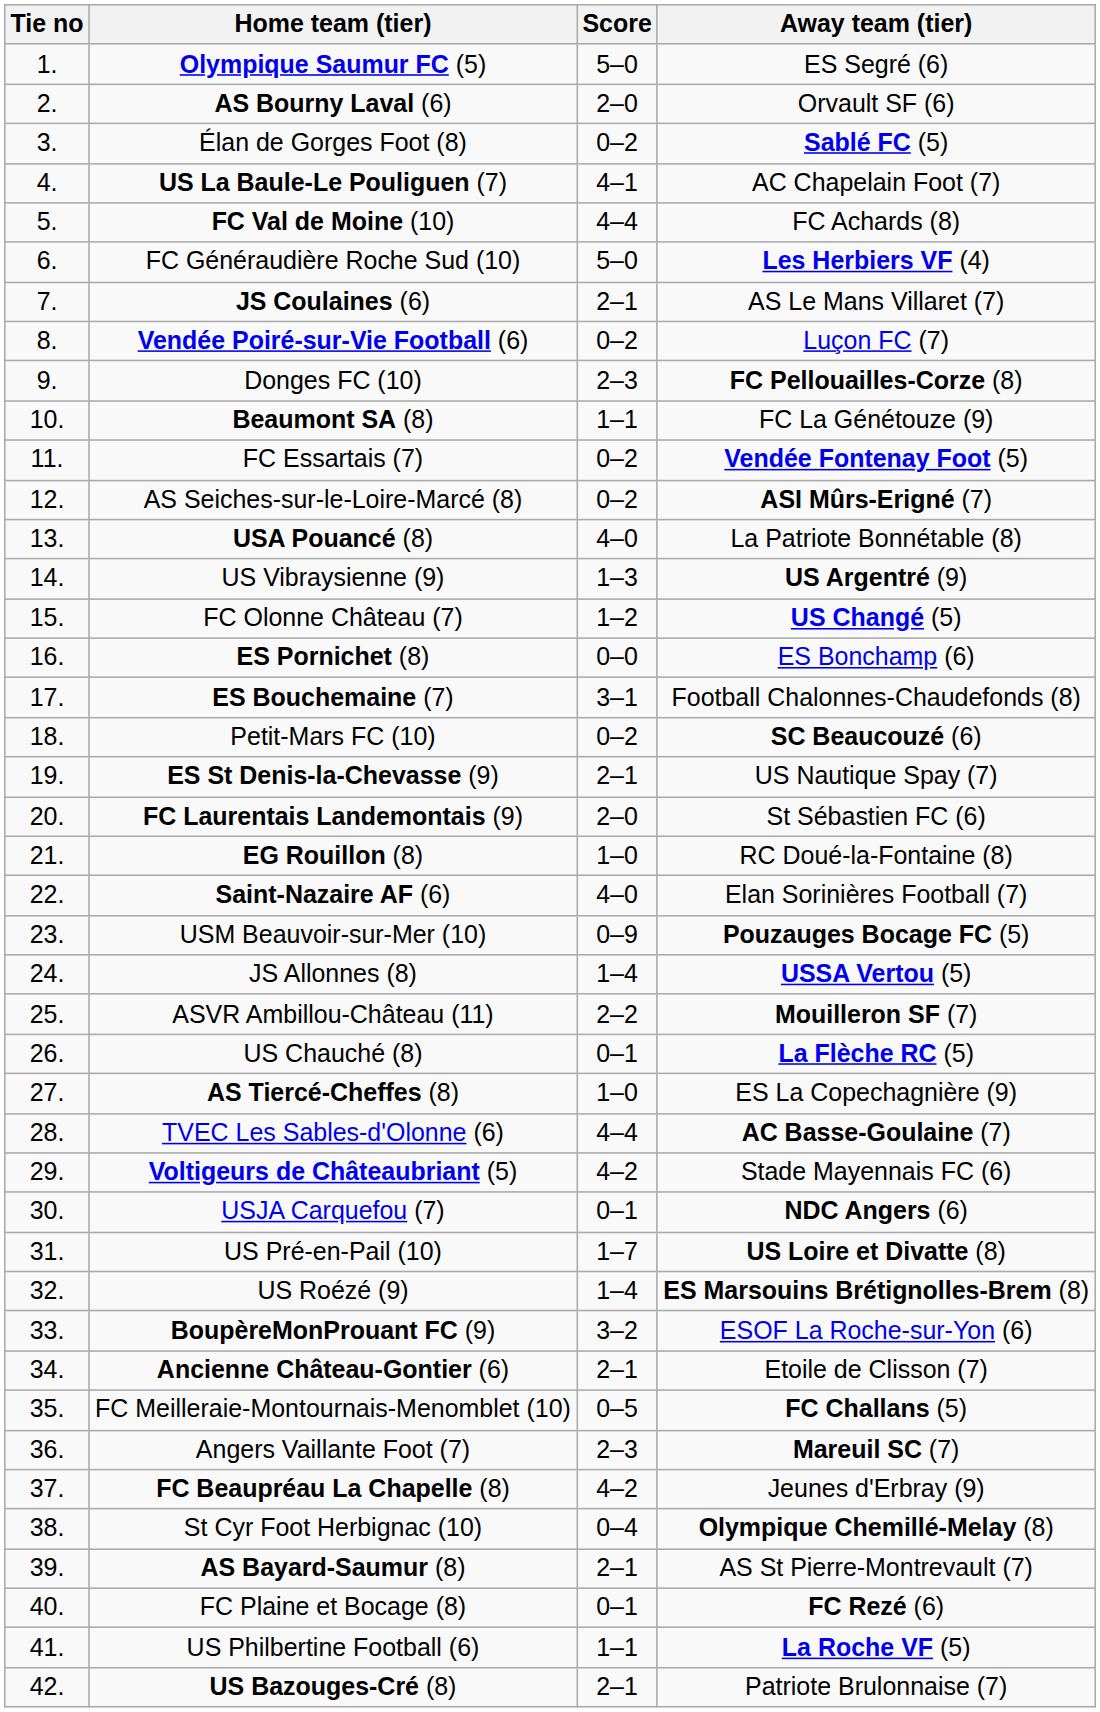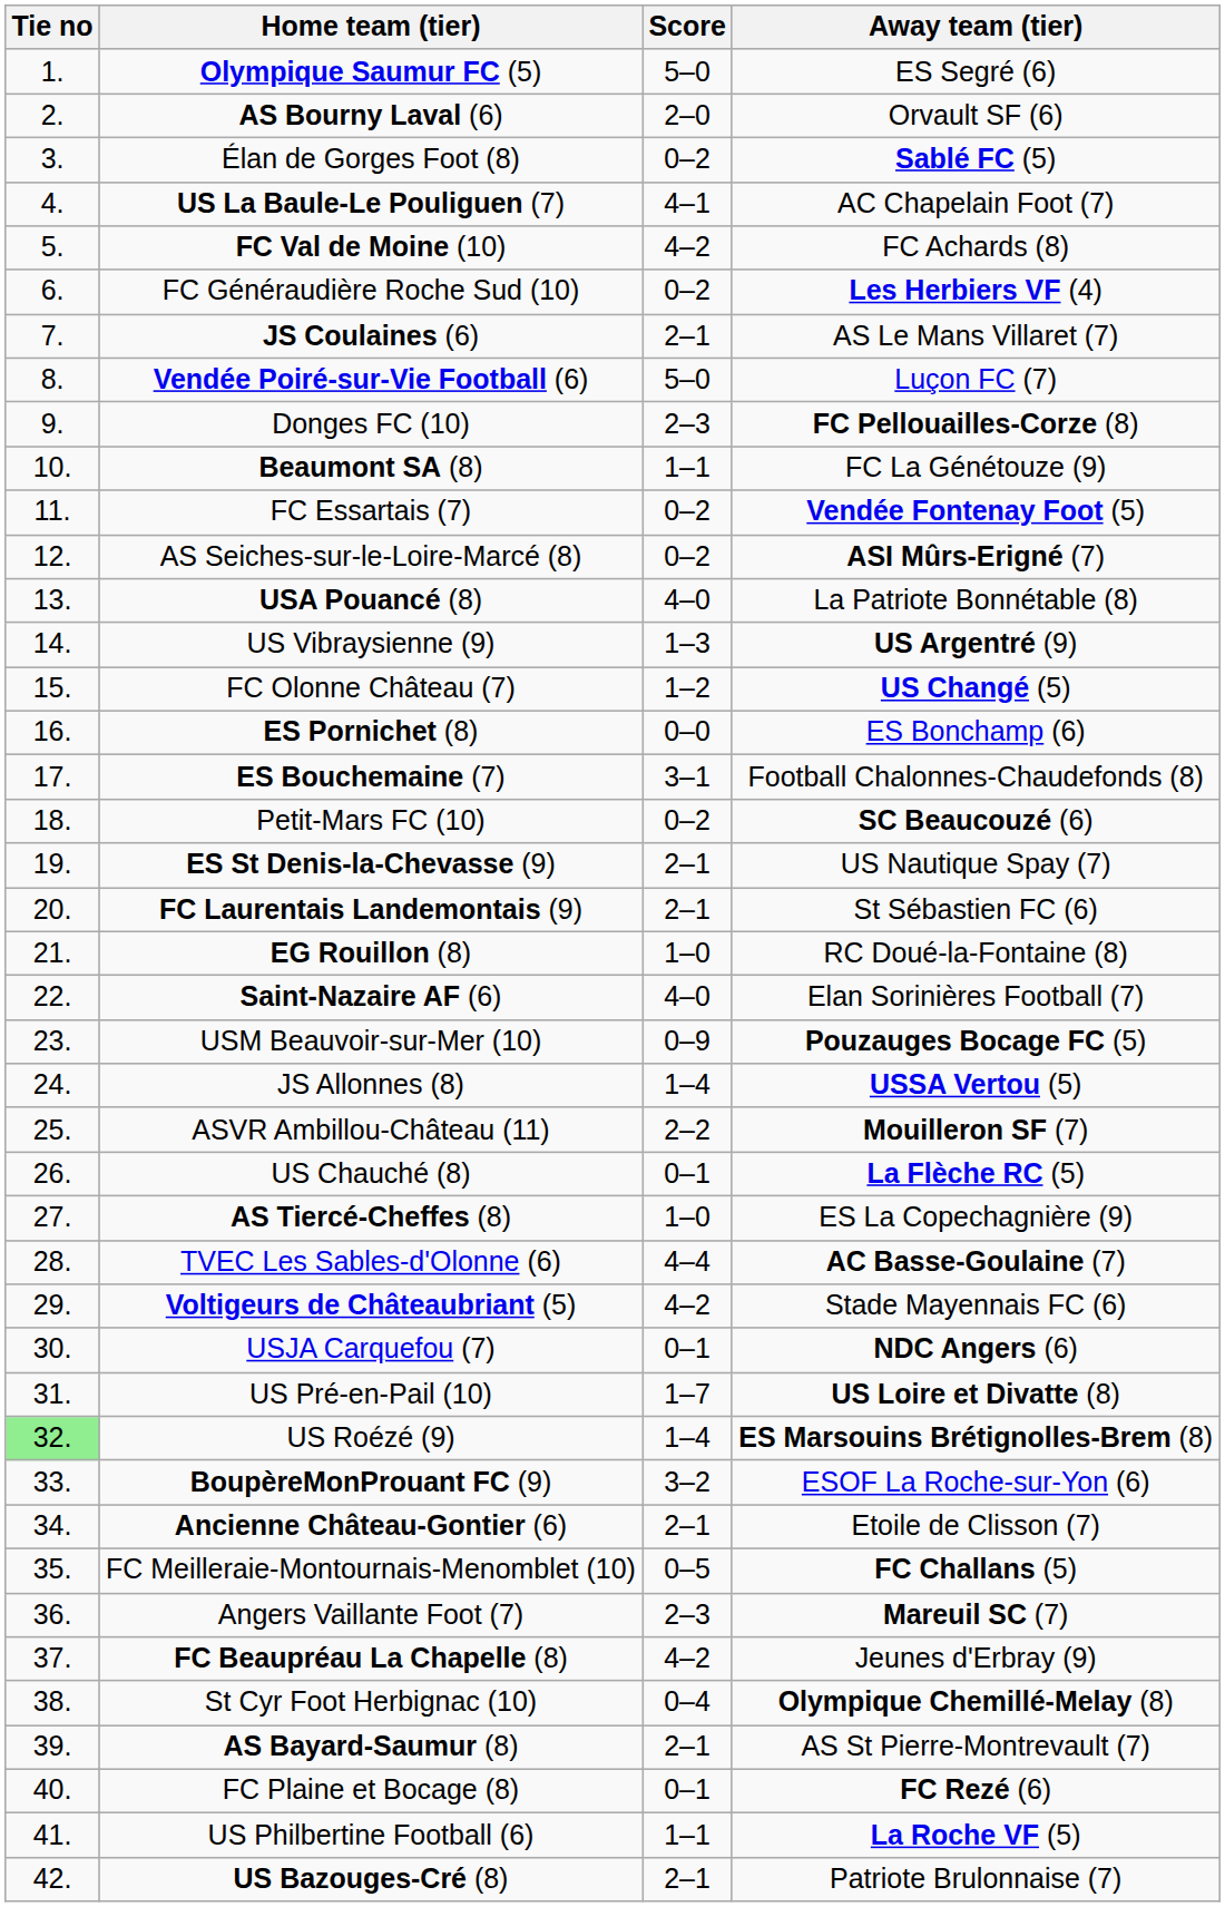FC Val de Moine (10) | Score: 4–4 -> 4–2
FC Généraudière Roche Sud (10) | Score: 5–0 -> 0–2
Vendée Poiré-sur-Vie Football (6) | Score: 0–2 -> 5–0
FC Laurentais Landemontais (9) | Score: 2–0 -> 2–1
US Roézé (9) | Tie no: no background -> lightgreen background
